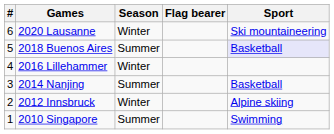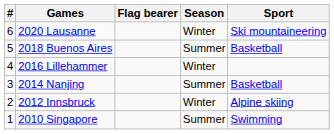columns swapped: Season <-> Flag bearer
2018 Buenos Aires | Sport: lavender background -> no background
